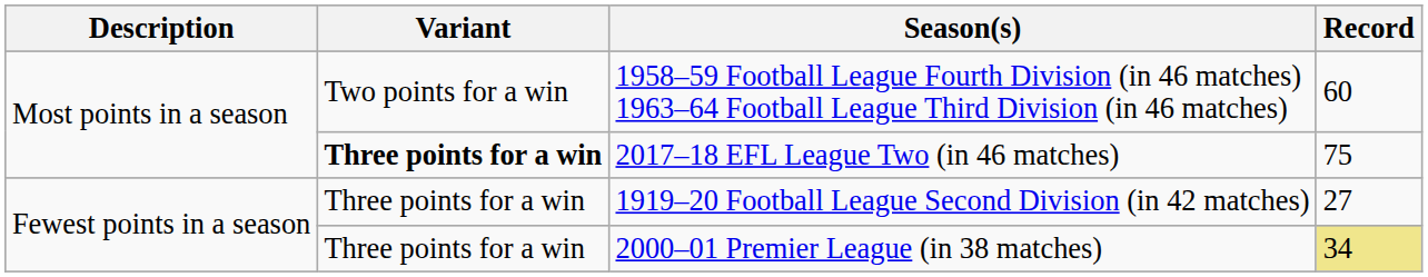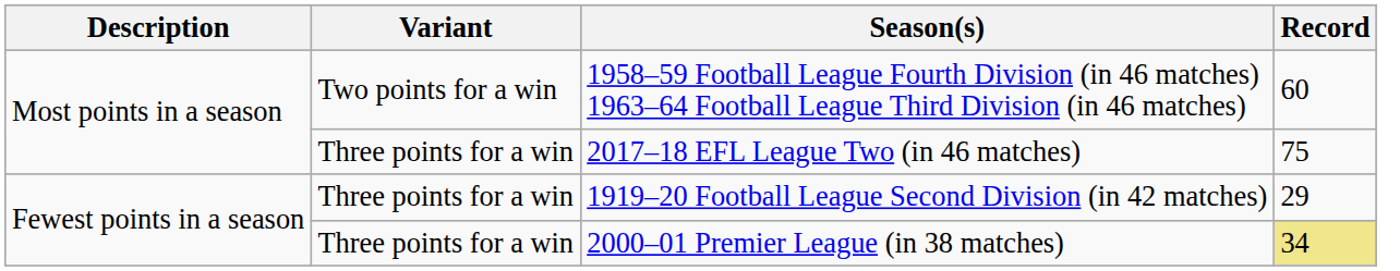2017–18 EFL League Two (in 46 matches) | Variant: bold -> normal
1919–20 Football League Second Division (in 42 matches) | Record: 27 -> 29
